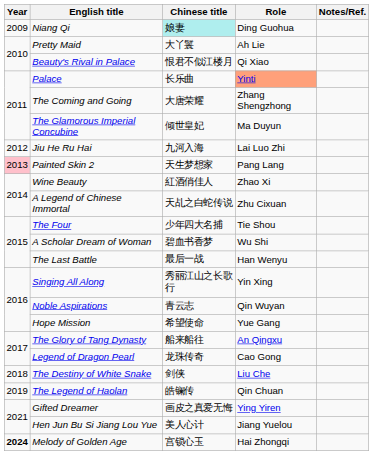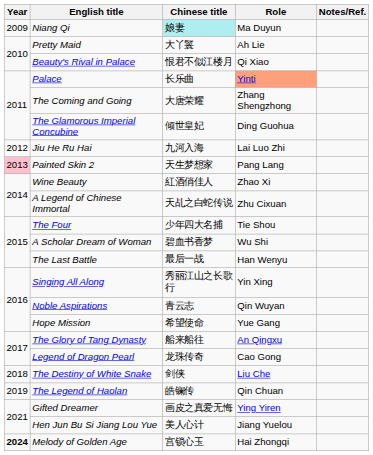Niang Qi | Role: Ding Guohua -> Ma Duyun
The Glamorous Imperial Concubine | Role: Ma Duyun -> Ding Guohua
